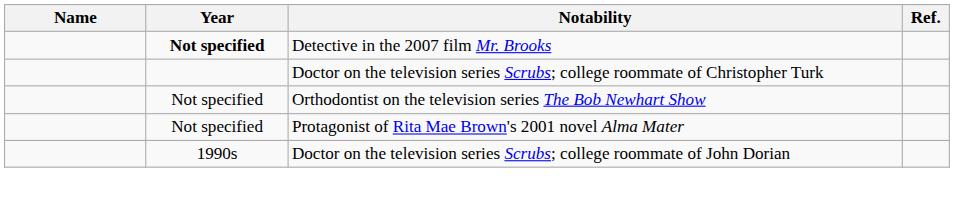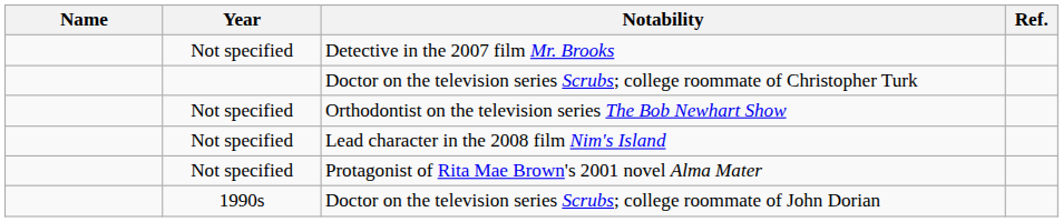Detective in the 2007 film Mr. Brooks | Year: bold -> normal
+ row: Not specified | Lead character in the 2008 film Nim's Island
